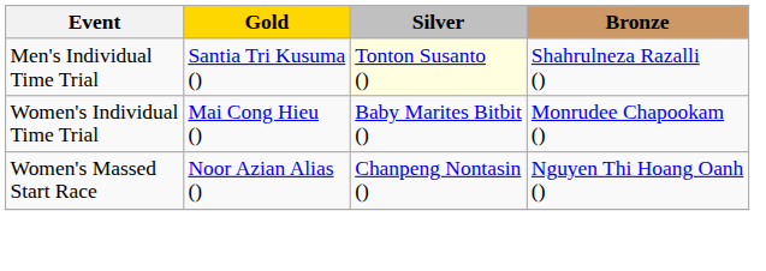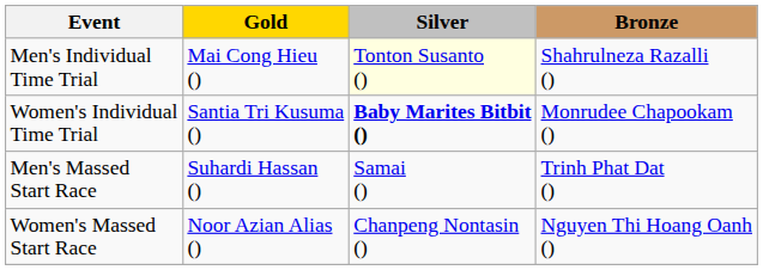Men's Individual Time Trial | Gold: Santia Tri Kusuma () -> Mai Cong Hieu ()
Women's Individual Time Trial | Gold: Mai Cong Hieu () -> Santia Tri Kusuma ()
Women's Individual Time Trial | Silver: normal -> bold
+ row: Men's Massed Start Race | Suhardi Hassan () | Samai () | Trinh Phat Dat ()
